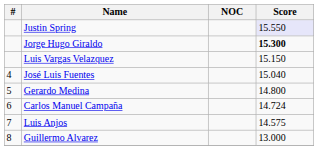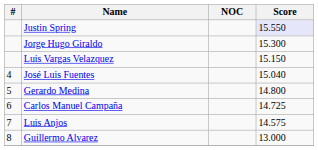Jorge Hugo Giraldo | Score: bold -> normal
Carlos Manuel Campaña | Score: 14.724 -> 14.725
